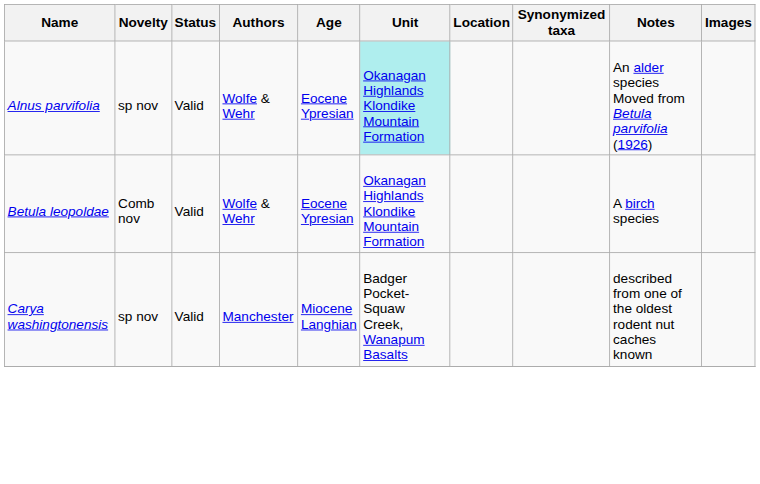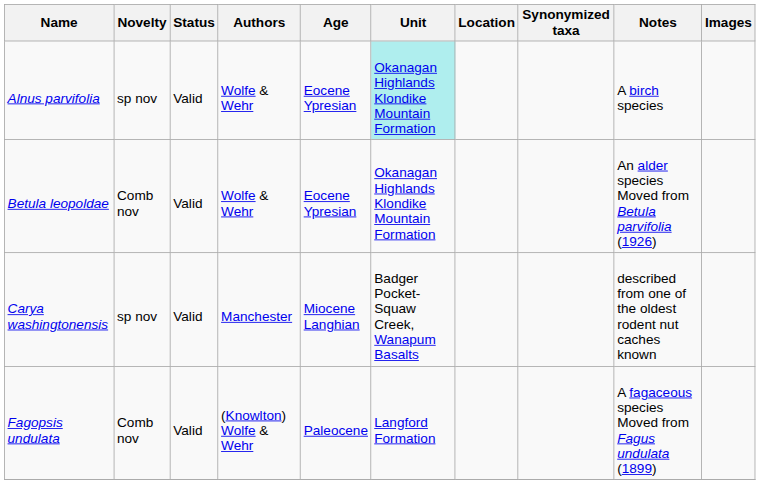Alnus parvifolia | Notes: An alder species Moved from Betula parvifolia (1926) -> A birch species
Betula leopoldae | Notes: A birch species -> An alder species Moved from Betula parvifolia (1926)
+ row: Fagopsis undulata | Comb nov | Valid | (Knowlton) Wolfe & Wehr | Paleocene | Langford Formation | A fagaceous species Moved from Fagus undulata (1899)
